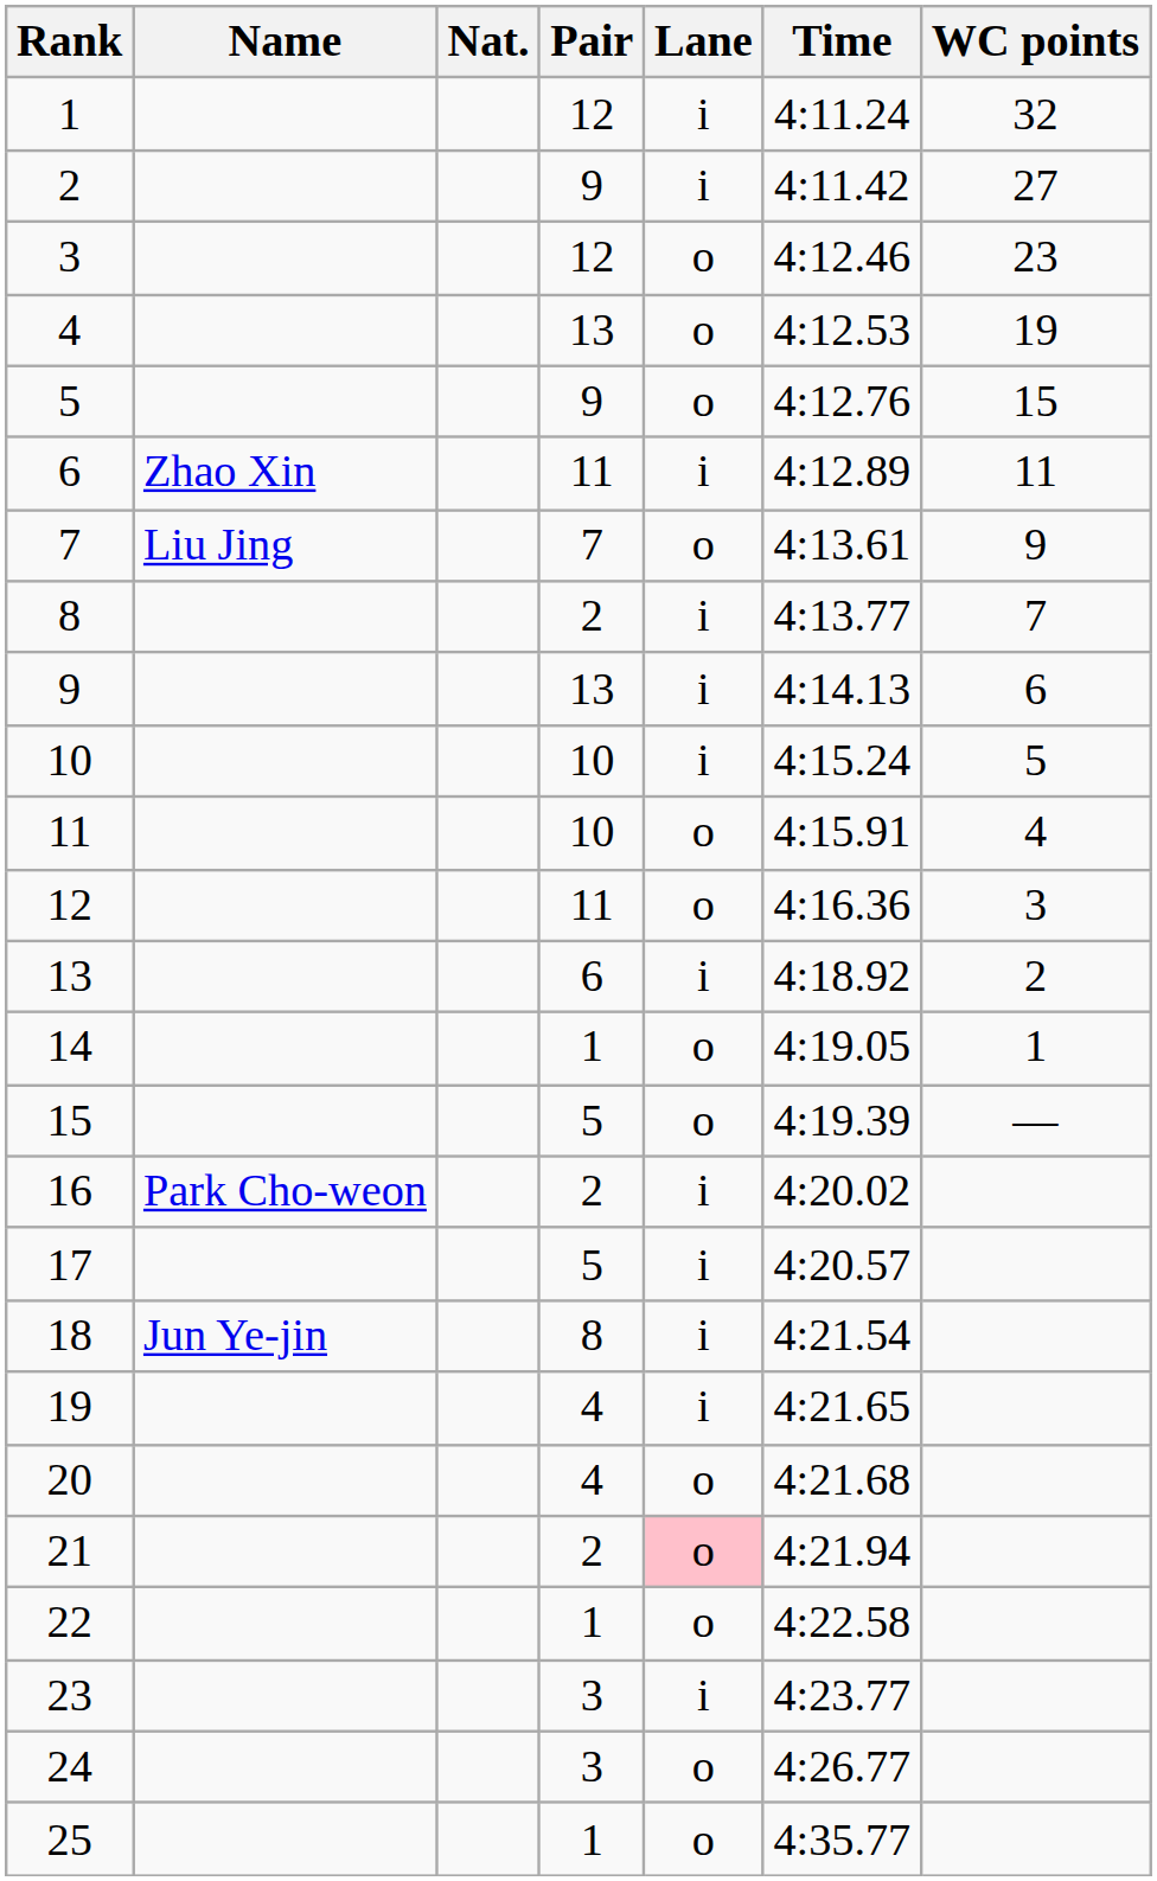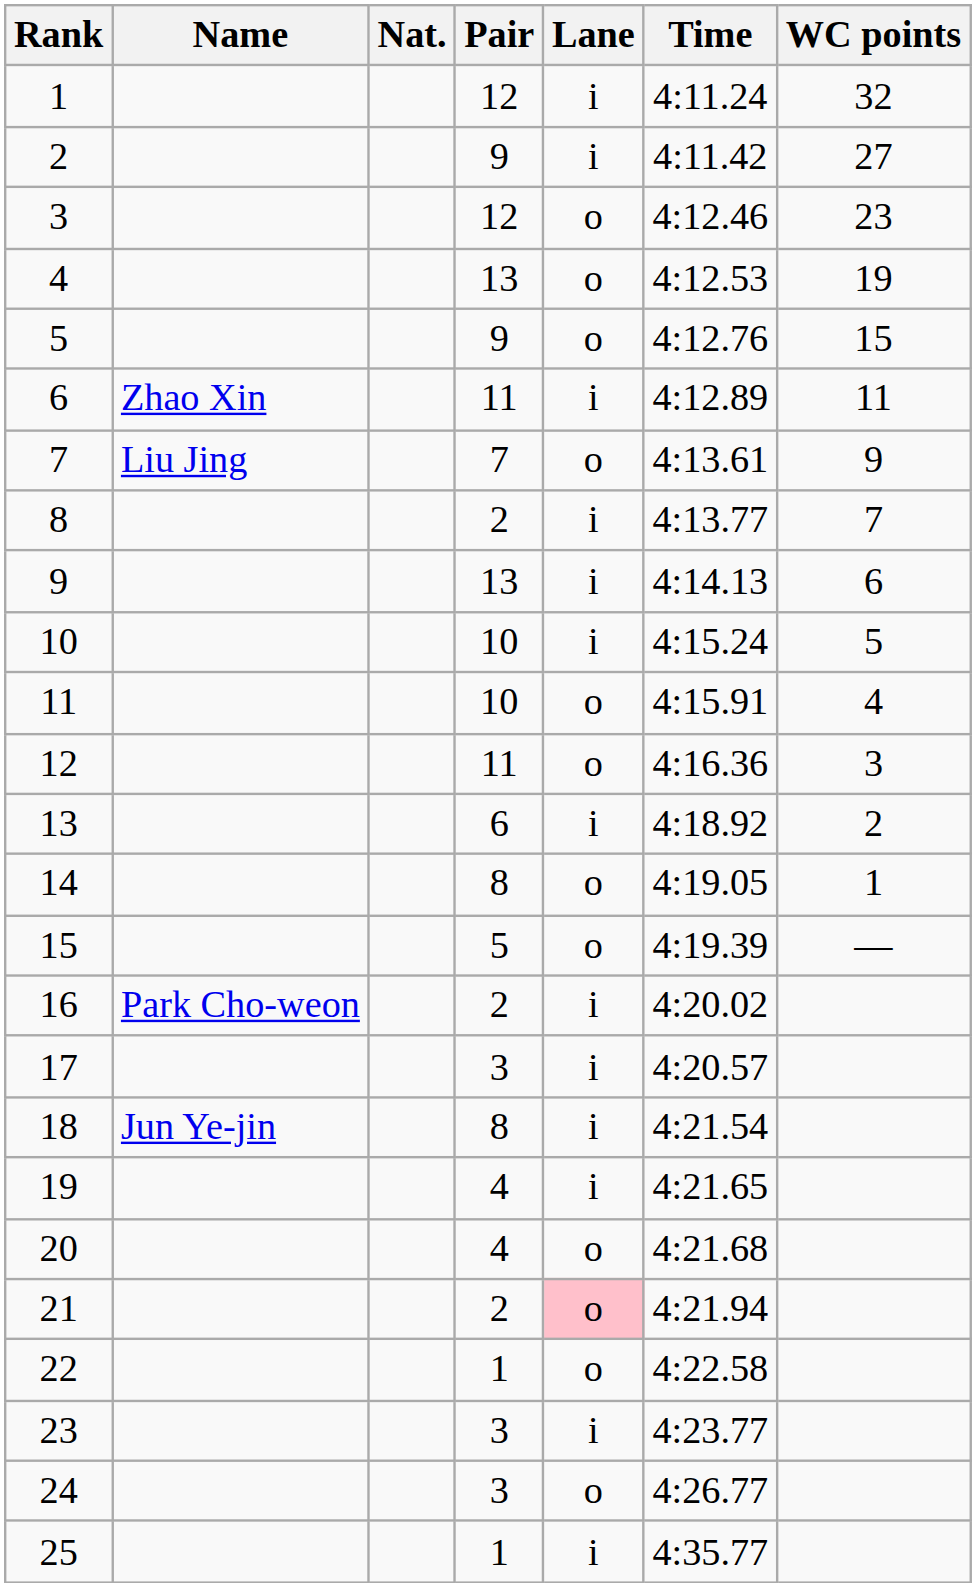14 | Pair: 1 -> 8
17 | Pair: 5 -> 3
25 | Lane: o -> i
